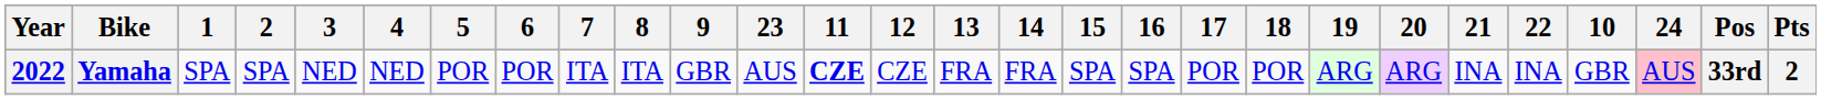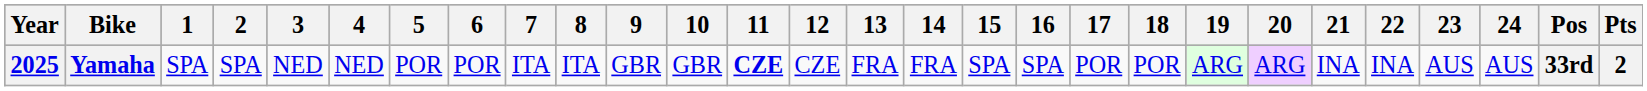columns swapped: 10 <-> 23
Yamaha | Year: 2022 -> 2025
Yamaha | 24: pink background -> no background
